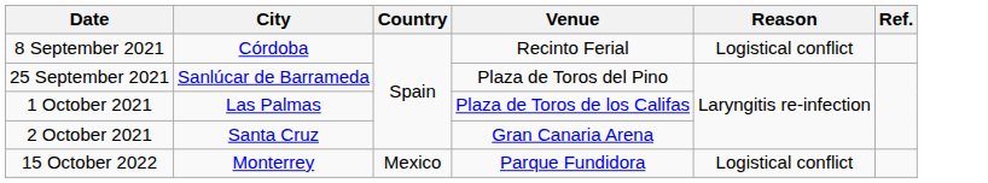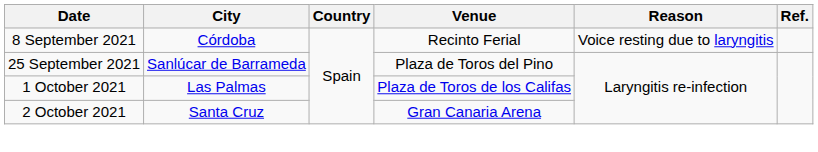8 September 2021 | Reason: Logistical conflict -> Voice resting due to laryngitis
- row: 15 October 2022 | Monterrey | Mexico | Parque Fundidora | Logistical conflict
